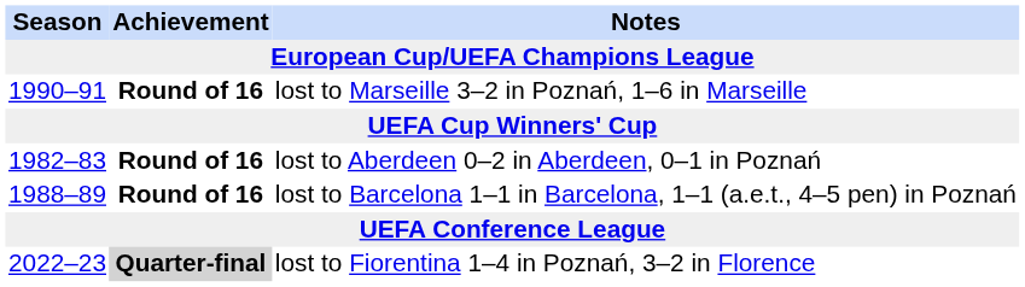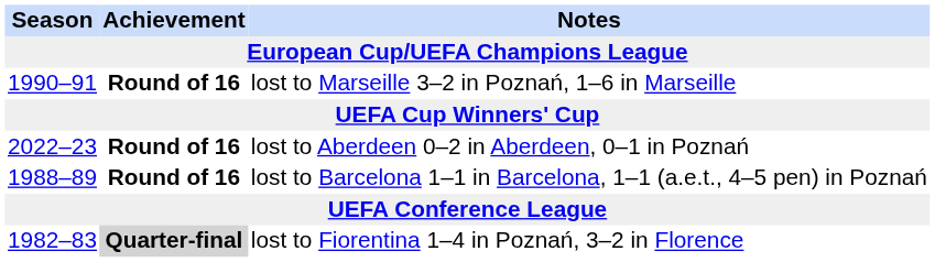lost to Aberdeen 0–2 in Aberdeen, 0–1 in Poznań | Season: 1982–83 -> 2022–23
lost to Fiorentina 1–4 in Poznań, 3–2 in Florence | Season: 2022–23 -> 1982–83
